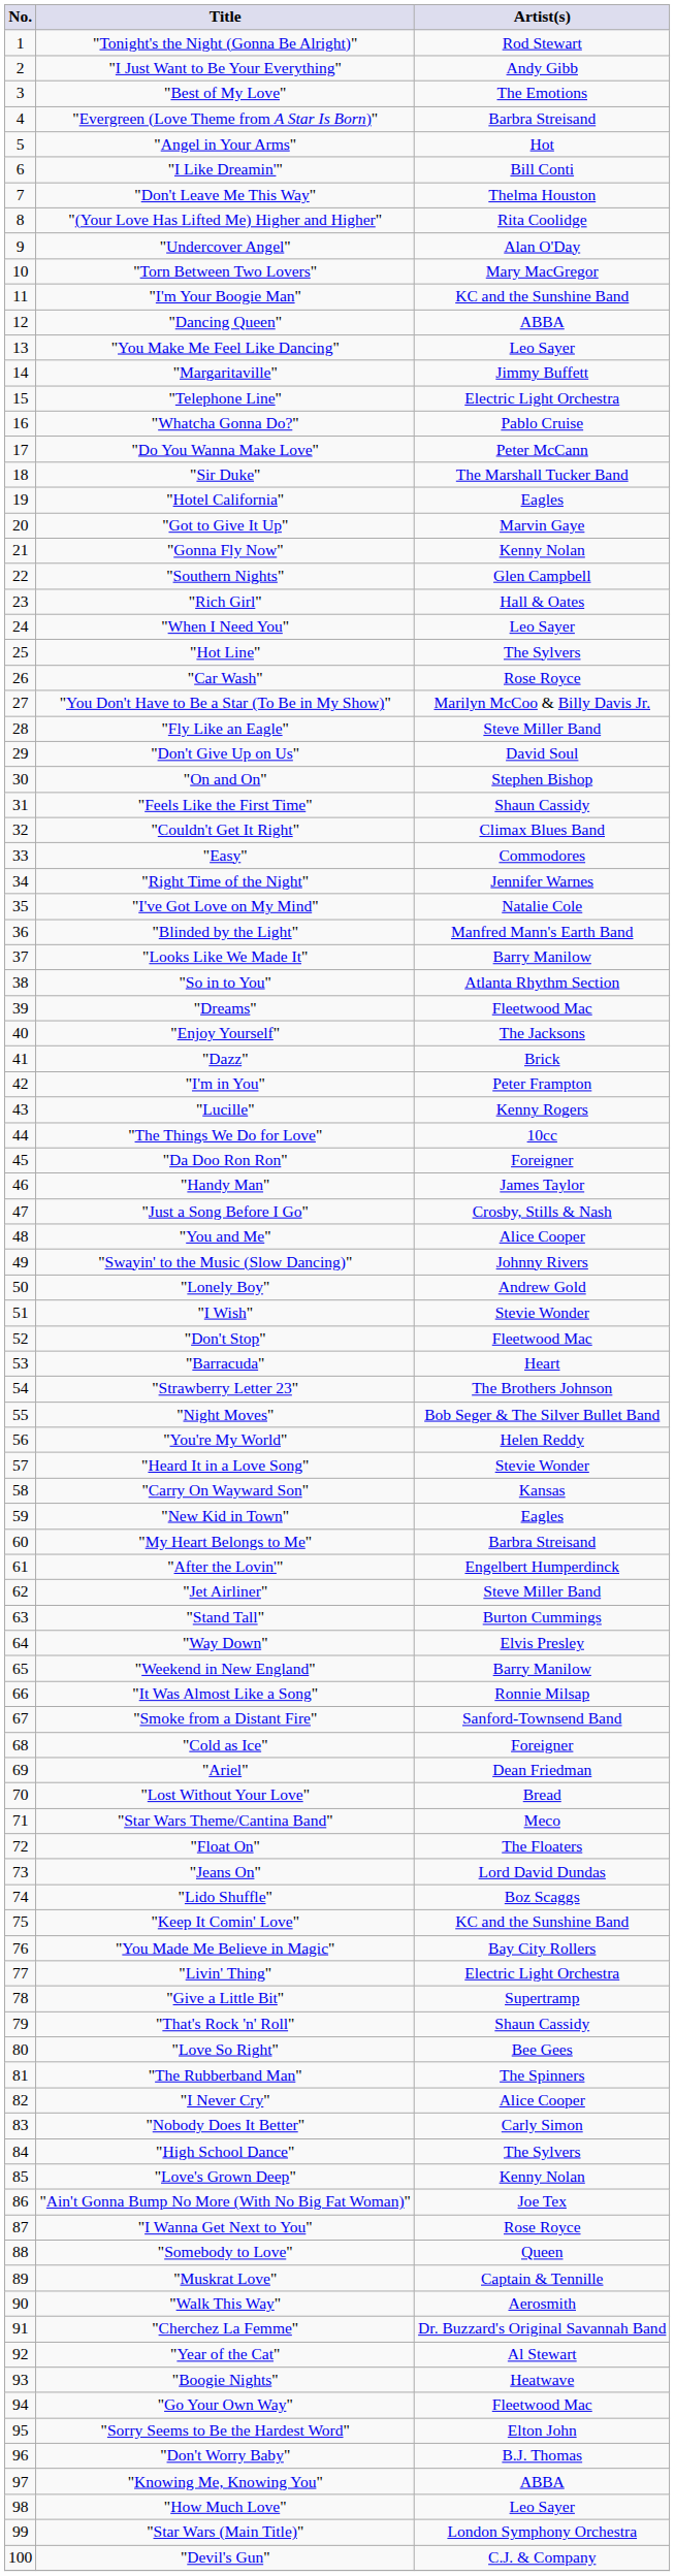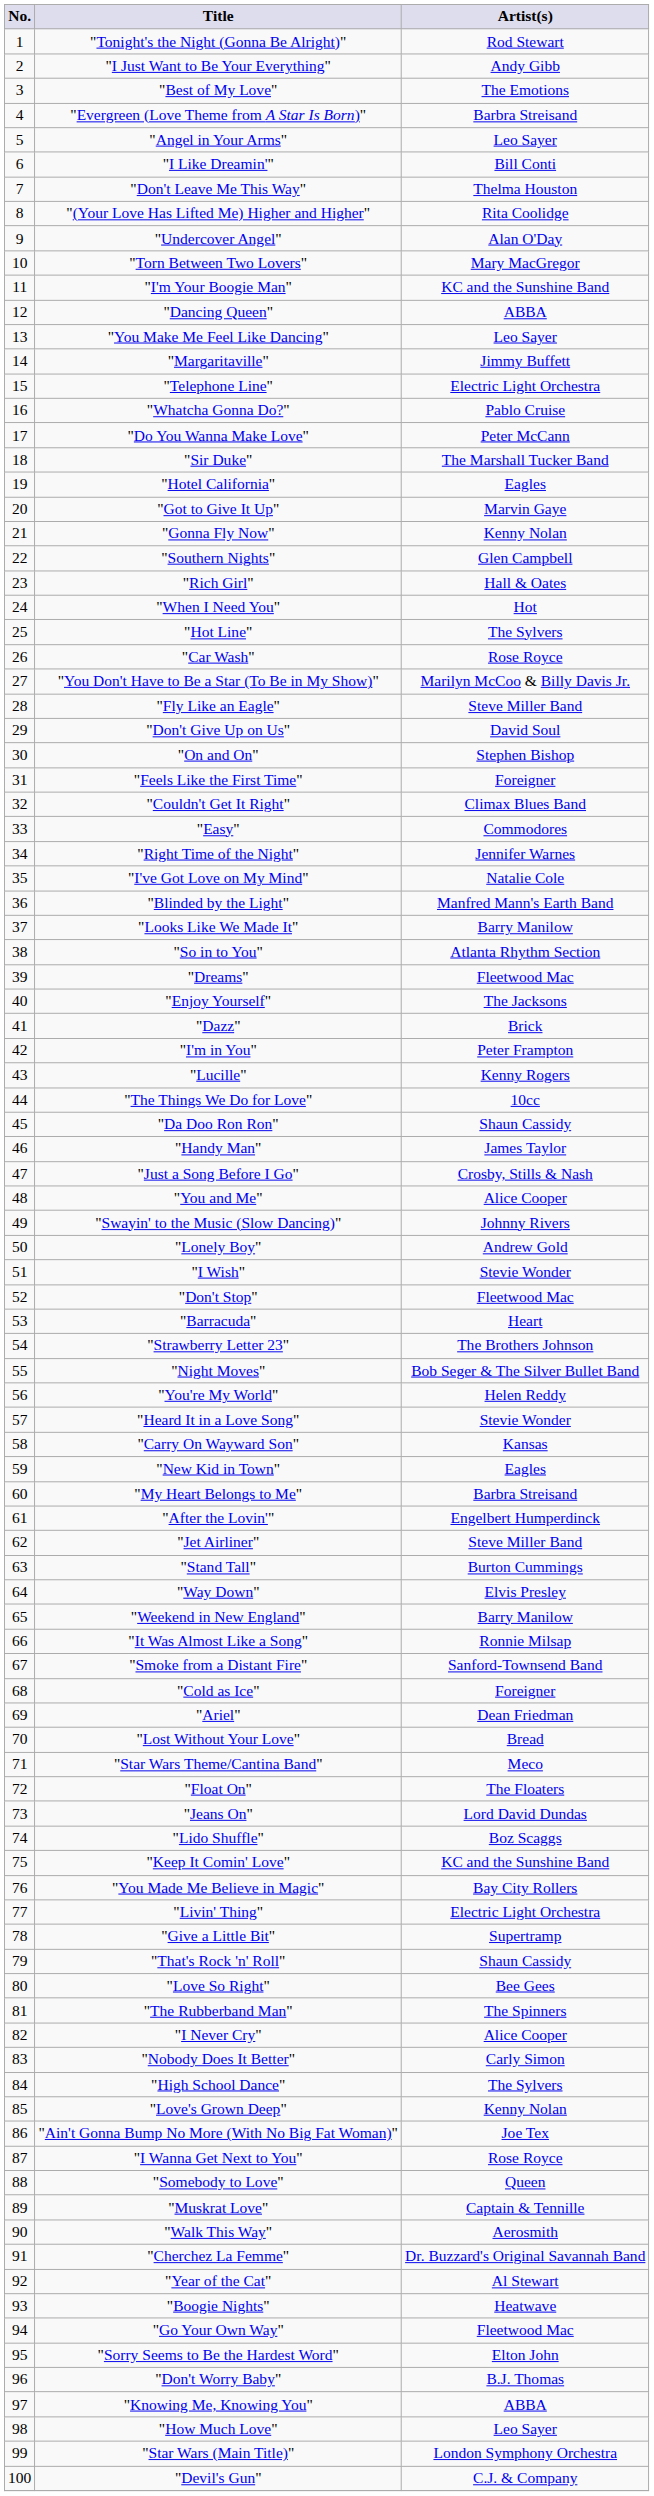"Angel in Your Arms" | Artist(s): Hot -> Leo Sayer
"When I Need You" | Artist(s): Leo Sayer -> Hot
"Feels Like the First Time" | Artist(s): Shaun Cassidy -> Foreigner
"Da Doo Ron Ron" | Artist(s): Foreigner -> Shaun Cassidy
